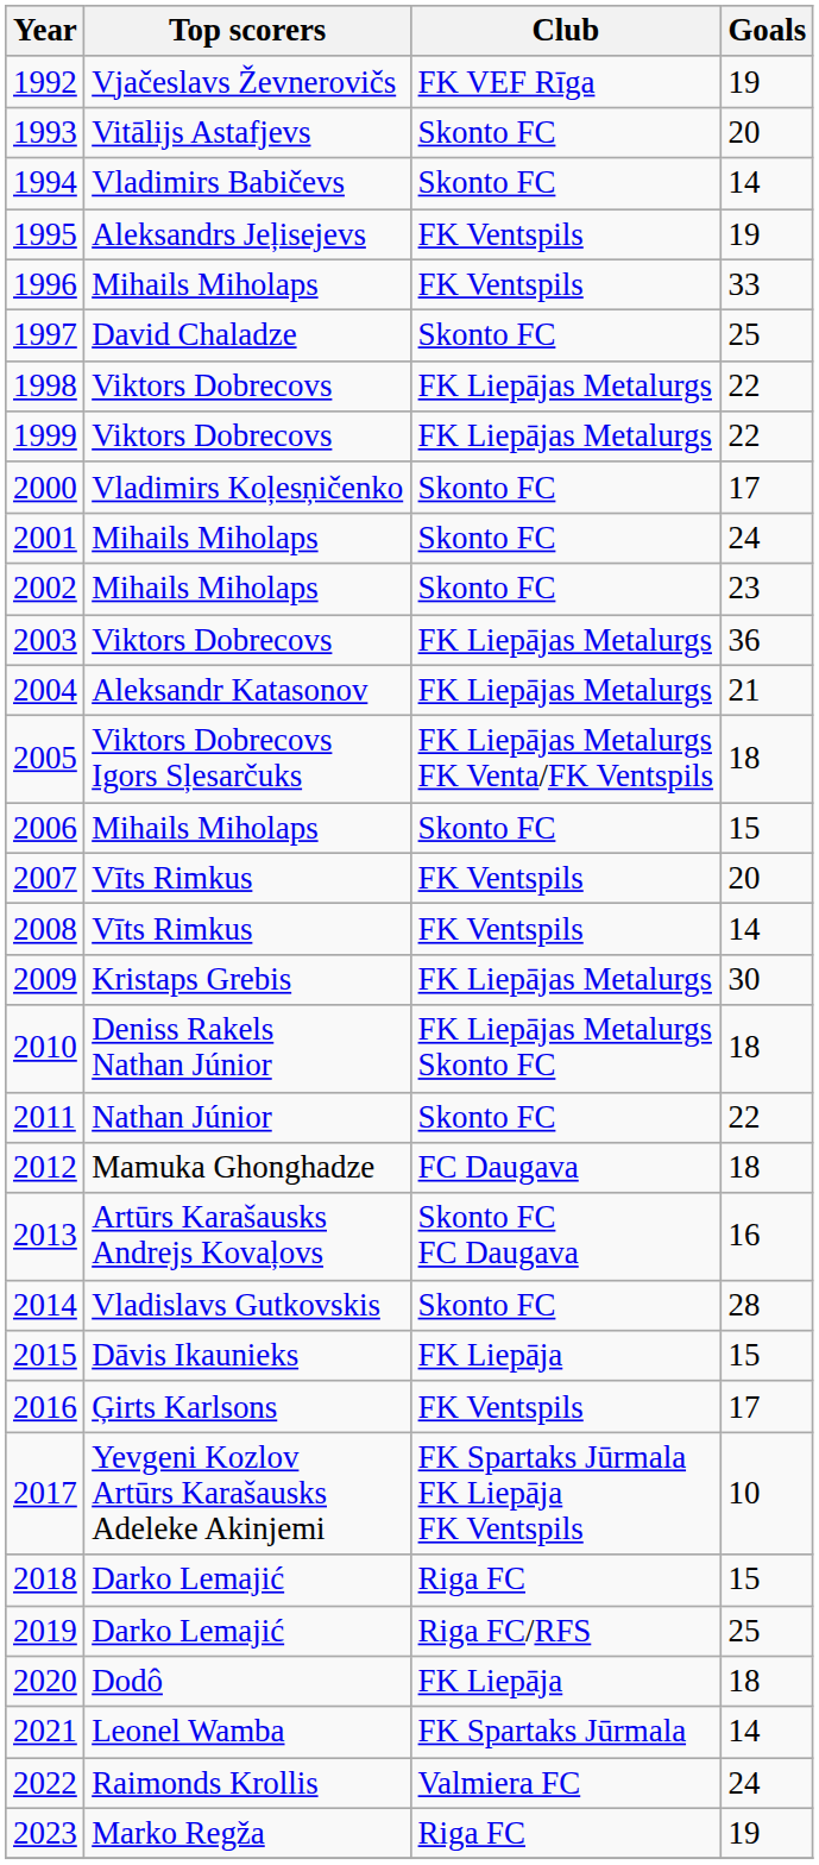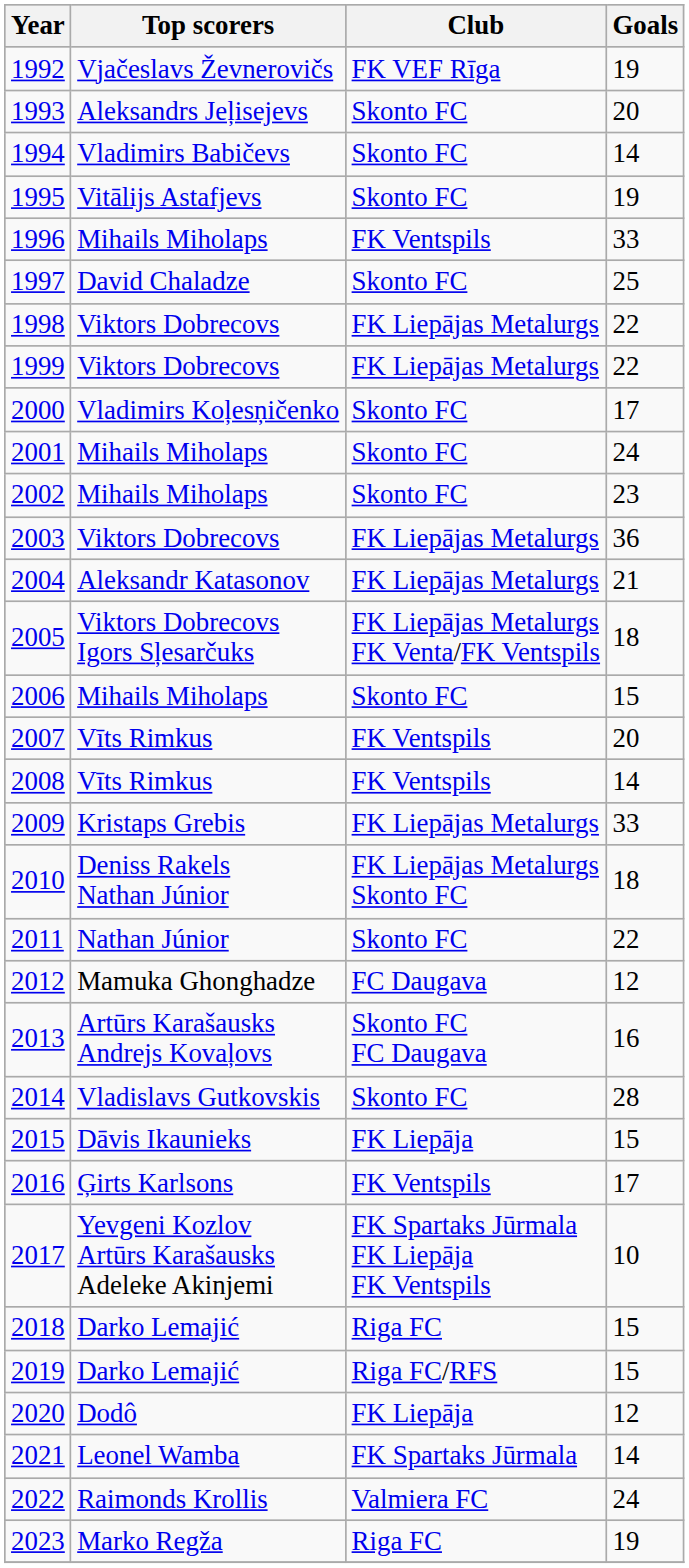1993 | Top scorers: Vitālijs Astafjevs -> Aleksandrs Jeļisejevs
1995 | Top scorers: Aleksandrs Jeļisejevs -> Vitālijs Astafjevs
1995 | Club: FK Ventspils -> Skonto FC
2009 | Goals: 30 -> 33
2012 | Goals: 18 -> 12
2019 | Goals: 25 -> 15
2020 | Goals: 18 -> 12
